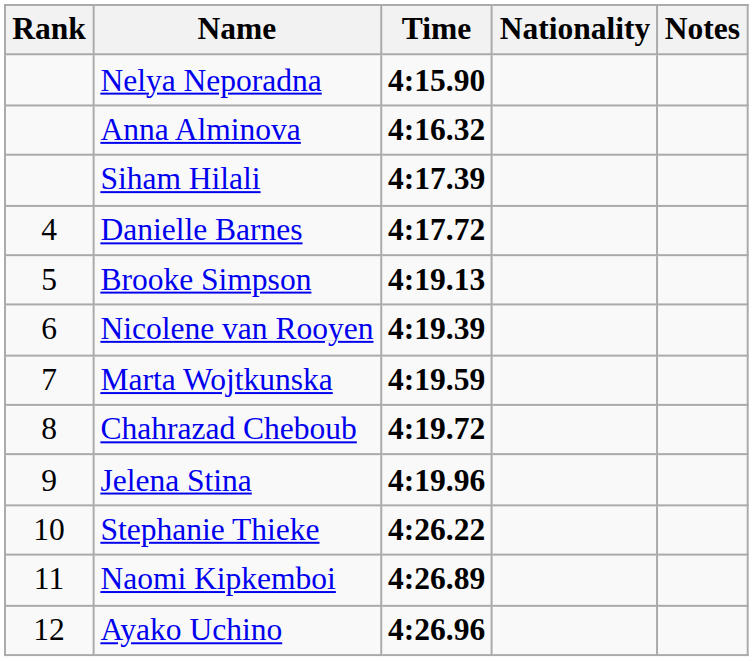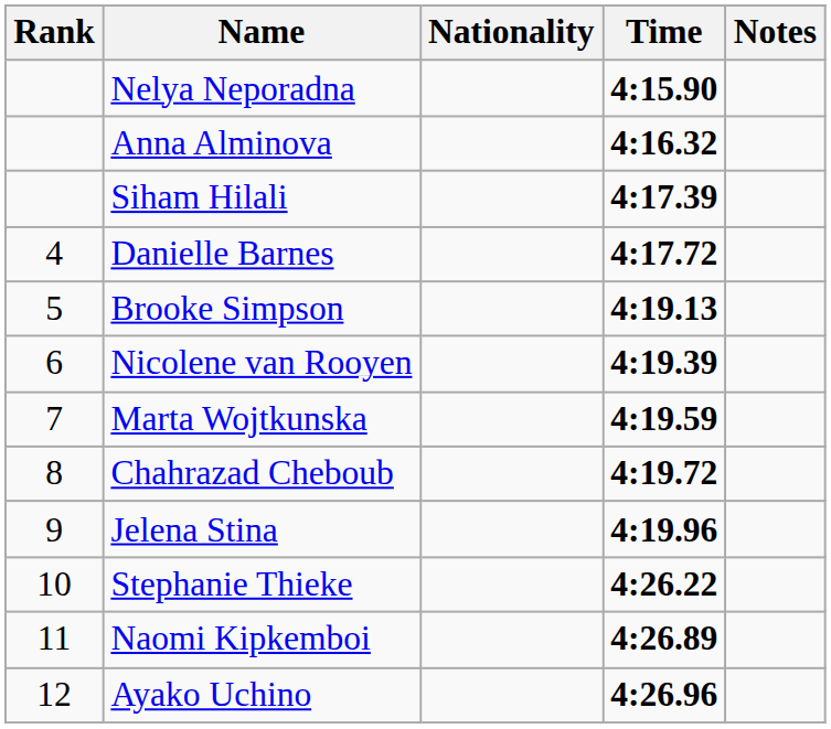columns swapped: Nationality <-> Time
